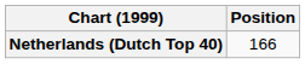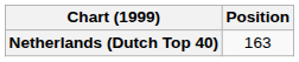Netherlands (Dutch Top 40) | Position: 166 -> 163
